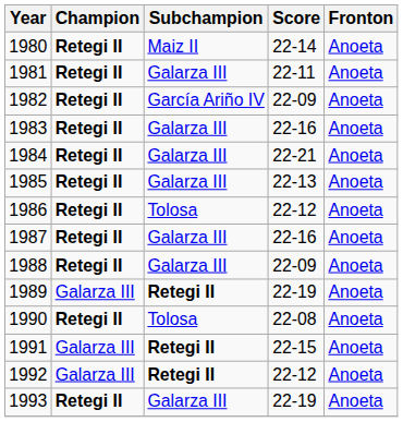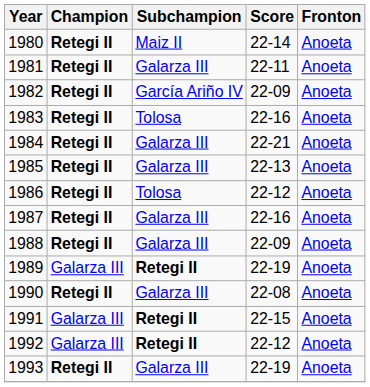1983 | Subchampion: Galarza III -> Tolosa
1990 | Subchampion: Tolosa -> Galarza III
